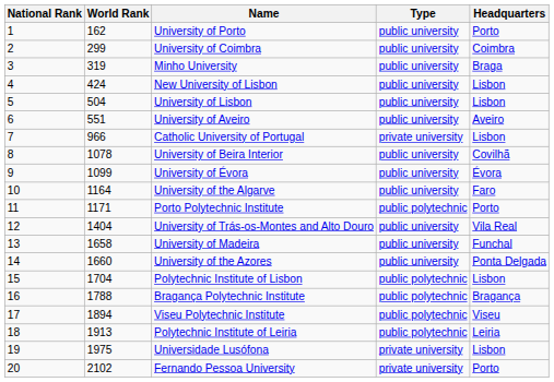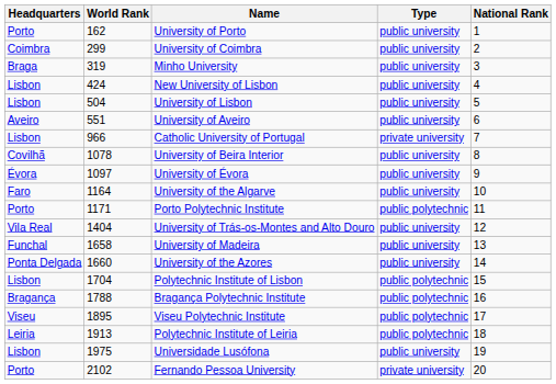columns swapped: National Rank <-> Headquarters
University of Évora | World Rank: 1099 -> 1097
Viseu Polytechnic Institute | World Rank: 1894 -> 1895
Universidade Lusófona | Type: private university -> public university
